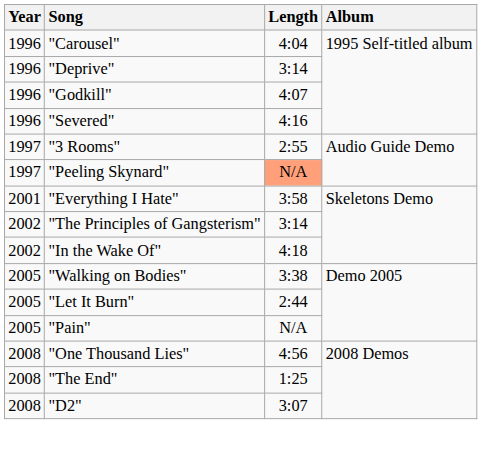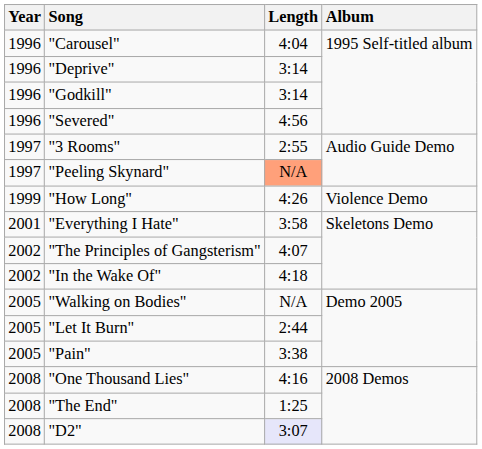"Godkill" | Length: 4:07 -> 3:14
"Severed" | Length: 4:16 -> 4:56
+ row: 1999 | "How Long" | 4:26 | Violence Demo
"The Principles of Gangsterism" | Length: 3:14 -> 4:07
"Walking on Bodies" | Length: 3:38 -> N/A
"Pain" | Length: N/A -> 3:38
"One Thousand Lies" | Length: 4:56 -> 4:16
"D2" | Length: no background -> lavender background
